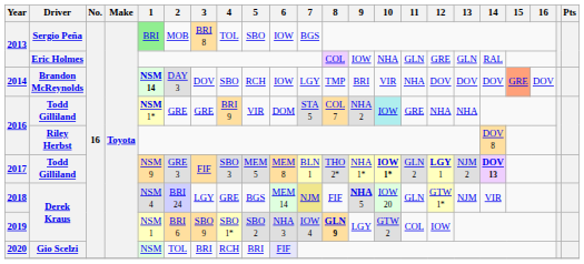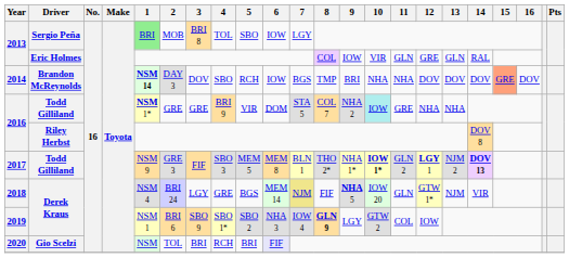2013 / Sergio Peña | 7: BGS -> LGY
2013 / Eric Holmes | 10: NHA -> VIR
2014 | 7: LGY -> BGS
2014 | 10: VIR -> NHA
